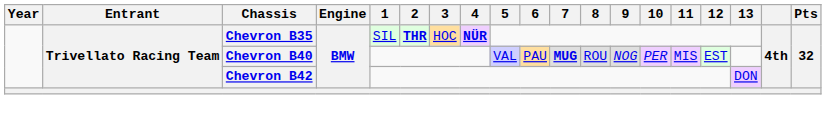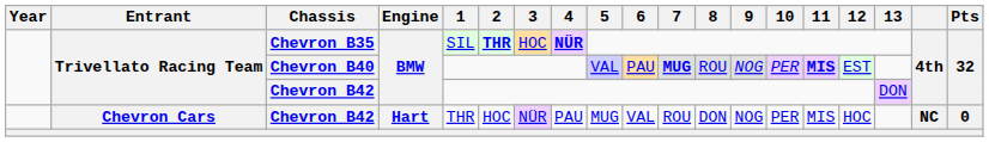Chevron B40 | 11: normal -> bold
+ row: Chevron Cars | Chevron B42 | Hart | THR | HOC | NÜR | PAU | MUG | VAL | ROU | DON | NOG | PER | MIS | HOC | NC | 0
